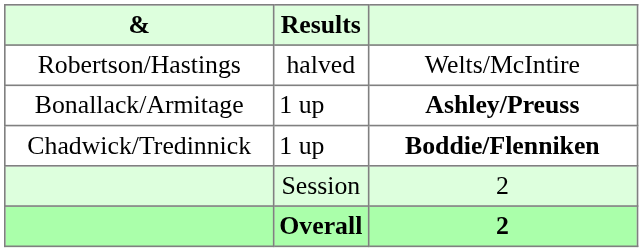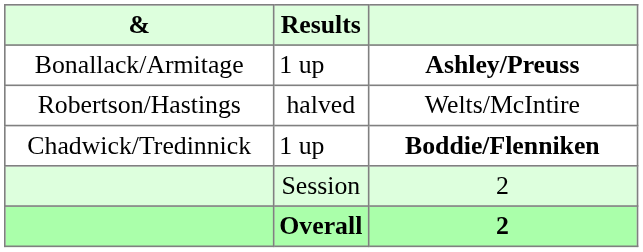rows swapped: Bonallack/Armitage <-> Robertson/Hastings
